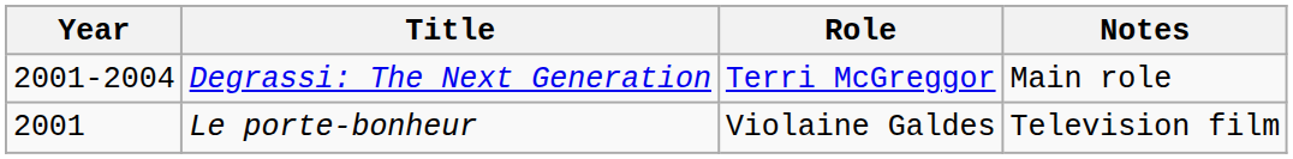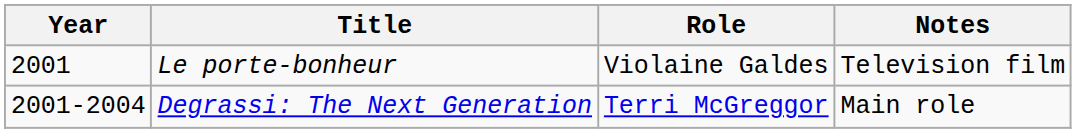rows swapped: Le porte-bonheur <-> Degrassi: The Next Generation
